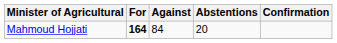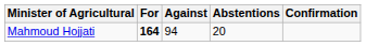Mahmoud Hojjati | Against: 84 -> 94
